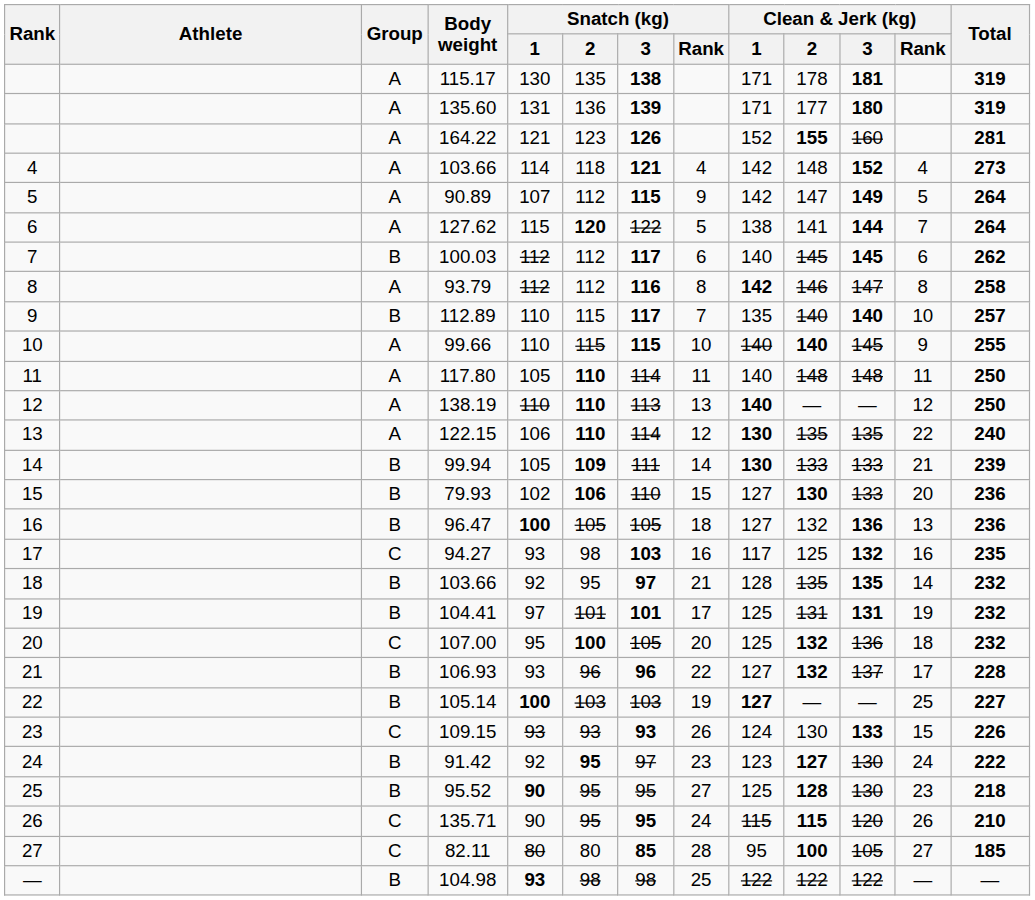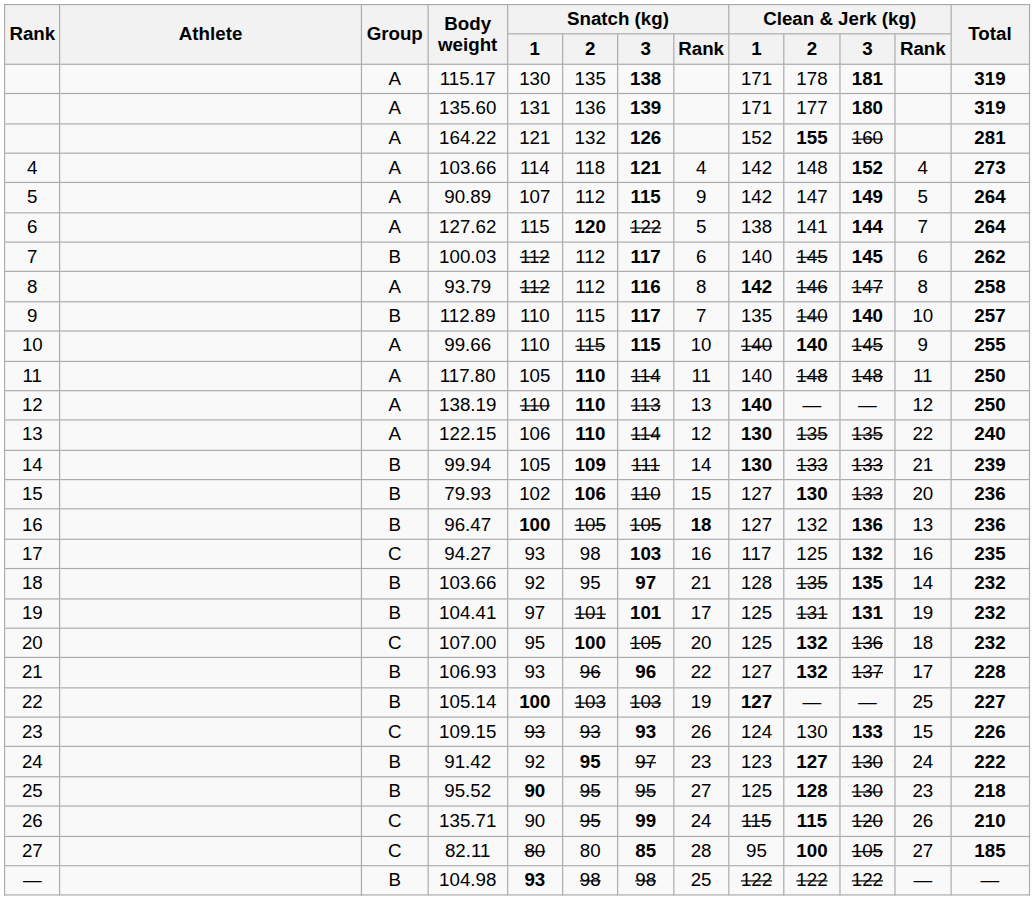164.22 | Snatch (kg) / 2: 123 -> 132
96.47 | Snatch (kg) / Rank: normal -> bold
135.71 | Snatch (kg) / 3: 95 -> 99
